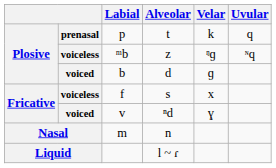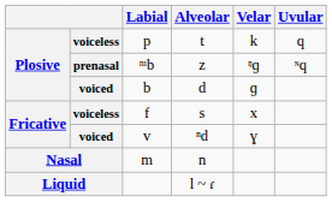p | column 2: prenasal -> voiceless
ᵐb | column 2: voiceless -> prenasal
